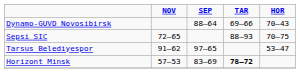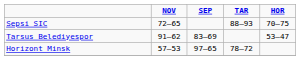- row: Dynamo-GUVD Novosibirsk | 88–64 | 69–66 | 70–43
Tarsus Belediyespor | SEP: 97–65 -> 83–69
Horizont Minsk | SEP: 83–69 -> 97–65
Horizont Minsk | TAR: bold -> normal
